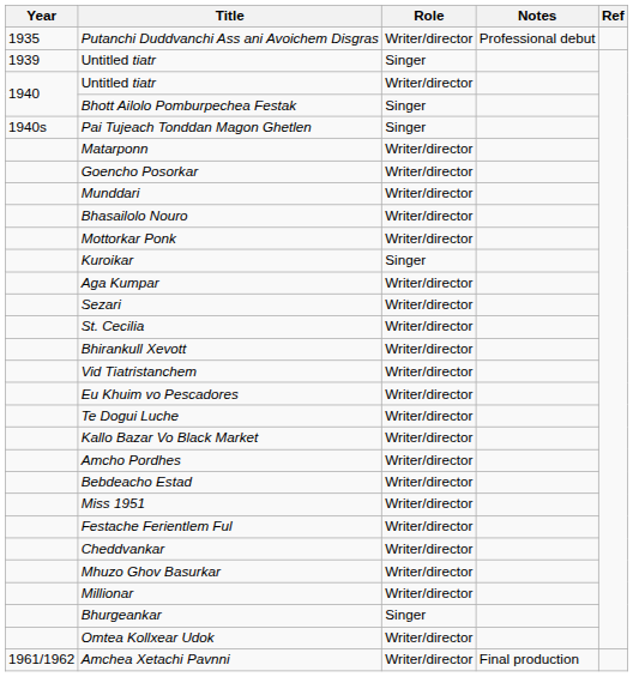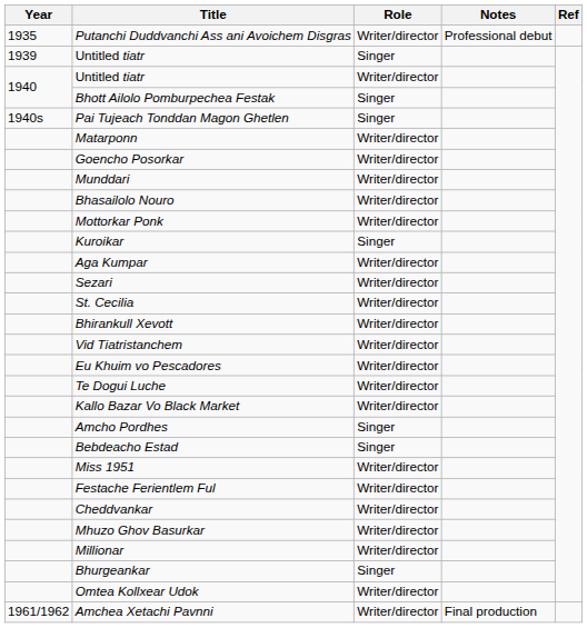Amcho Pordhes | Role: Writer/director -> Singer
Bebdeacho Estad | Role: Writer/director -> Singer
